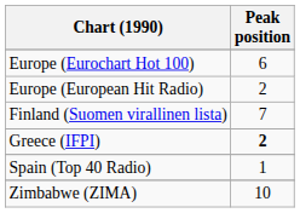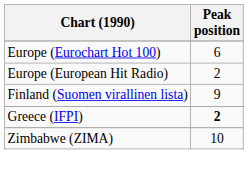Finland (Suomen virallinen lista) | Peak position: 7 -> 9
- row: Spain (Top 40 Radio) | 1
